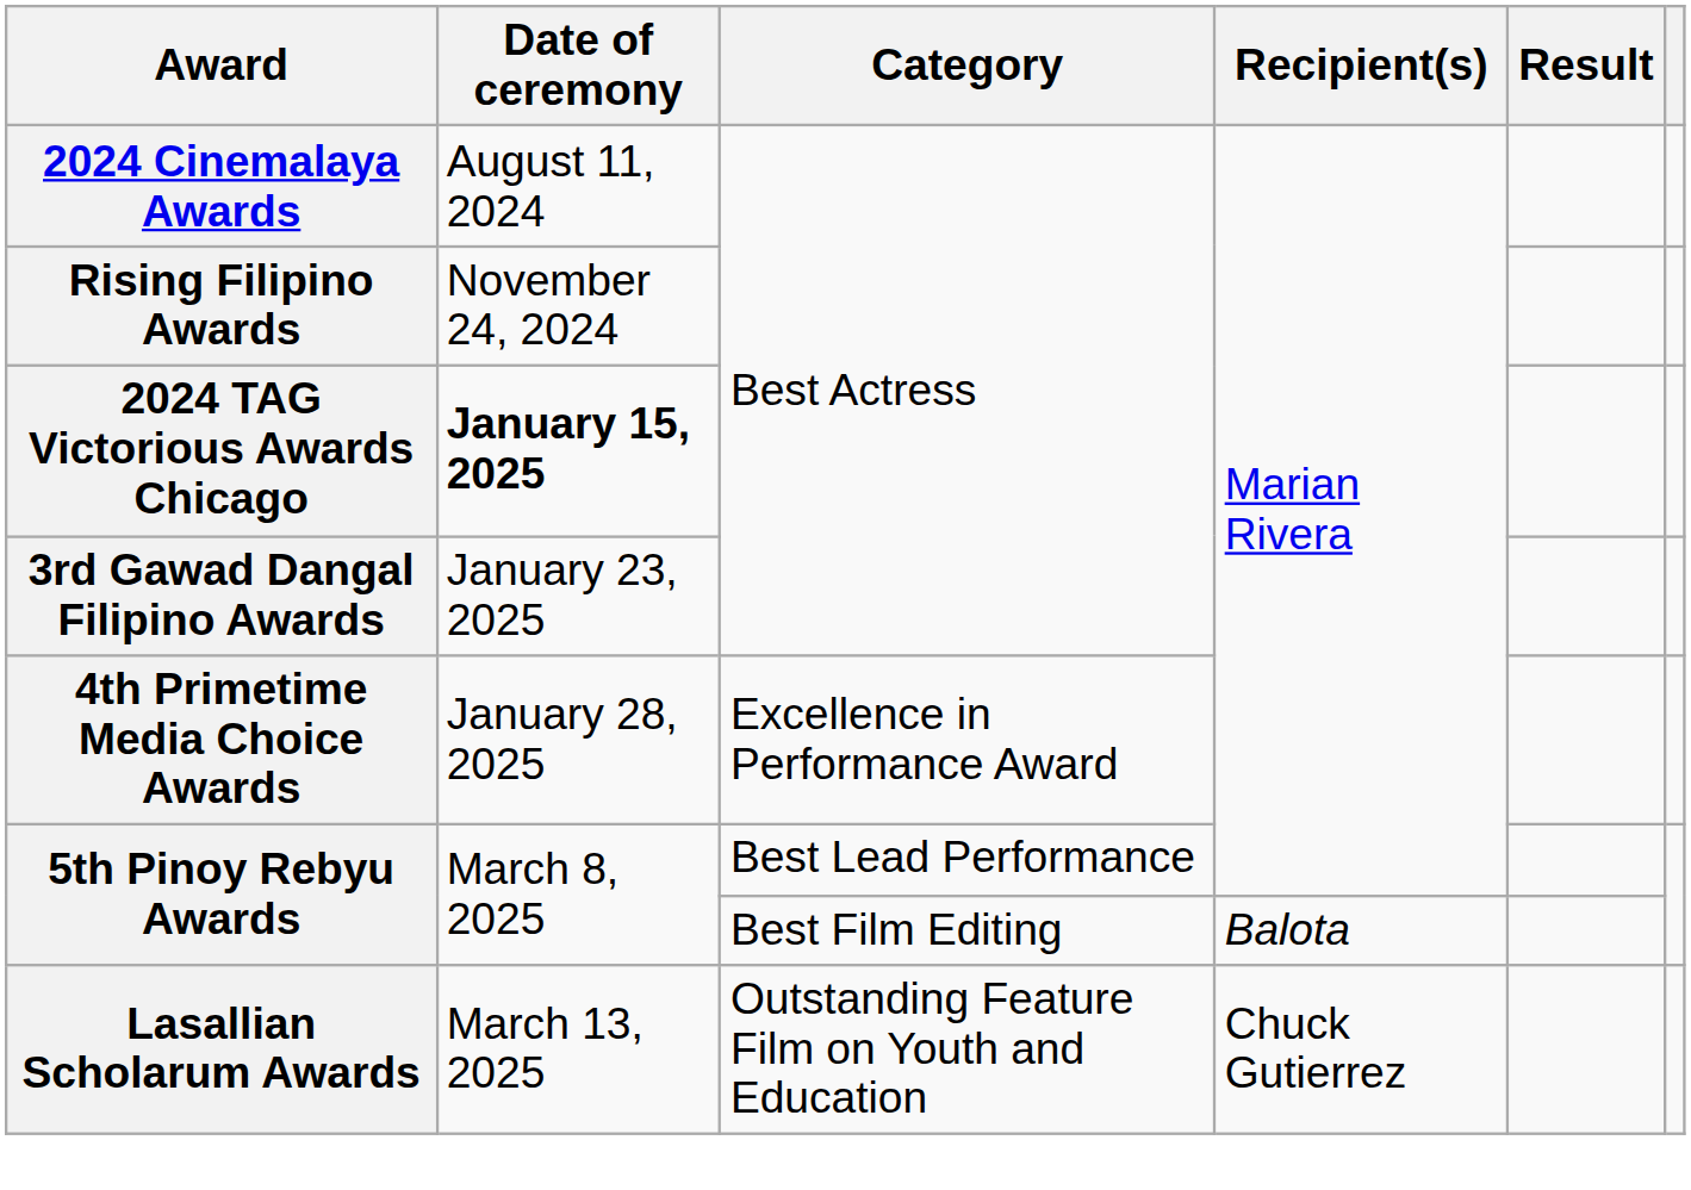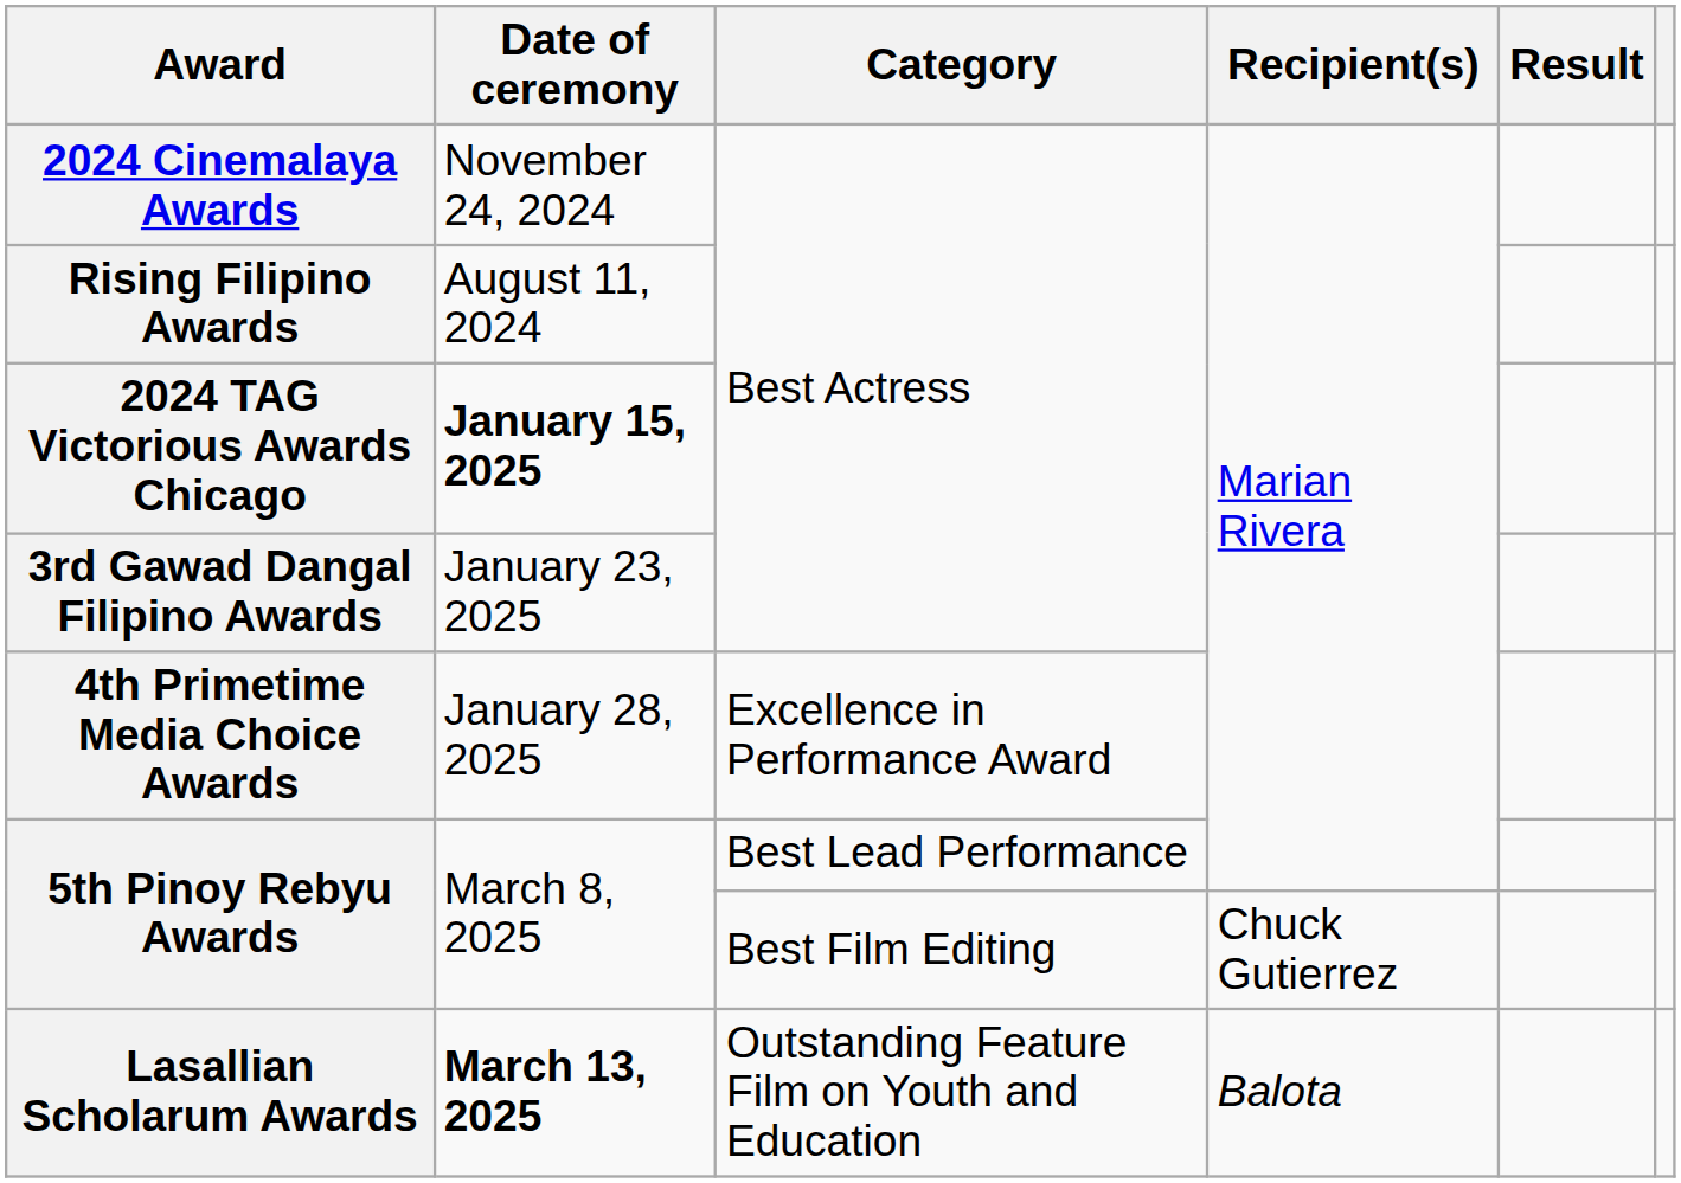2024 Cinemalaya Awards | Date of ceremony: August 11, 2024 -> November 24, 2024
Rising Filipino Awards | Date of ceremony: November 24, 2024 -> August 11, 2024
5th Pinoy Rebyu Awards / Best Film Editing | Recipient(s): Balota -> Chuck Gutierrez
Lasallian Scholarum Awards | Date of ceremony: normal -> bold
Lasallian Scholarum Awards | Recipient(s): Chuck Gutierrez -> Balota
